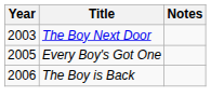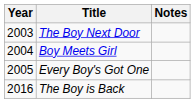+ row: 2004 | Boy Meets Girl
The Boy is Back | Year: 2006 -> 2016
